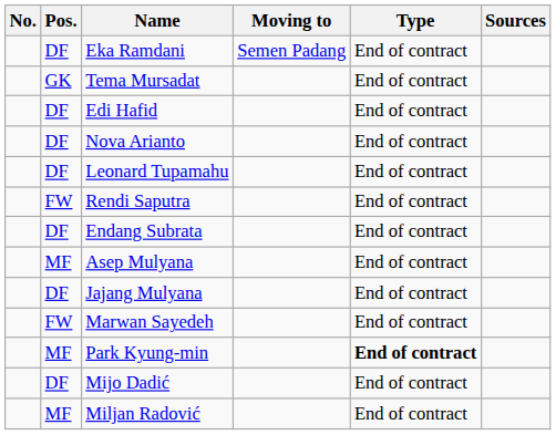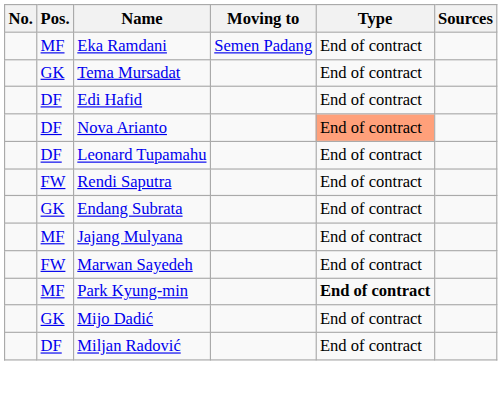Eka Ramdani | Pos.: DF -> MF
Nova Arianto | Type: no background -> lightsalmon background
Endang Subrata | Pos.: DF -> GK
- row: MF | Asep Mulyana | End of contract
Jajang Mulyana | Pos.: DF -> MF
Mijo Dadić | Pos.: DF -> GK
Miljan Radović | Pos.: MF -> DF
